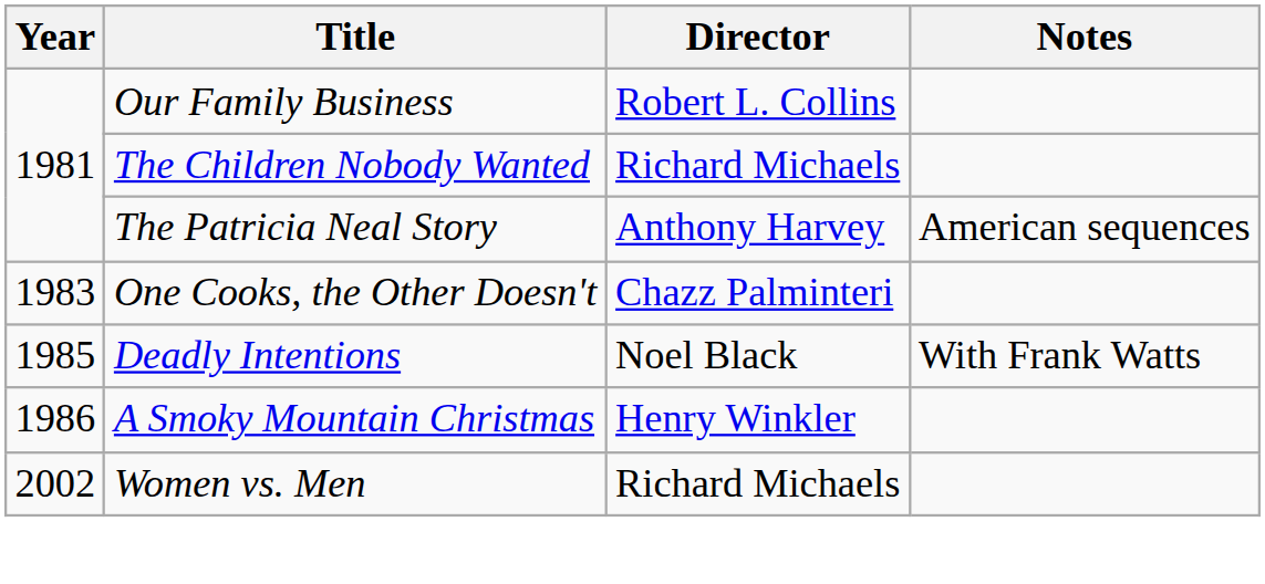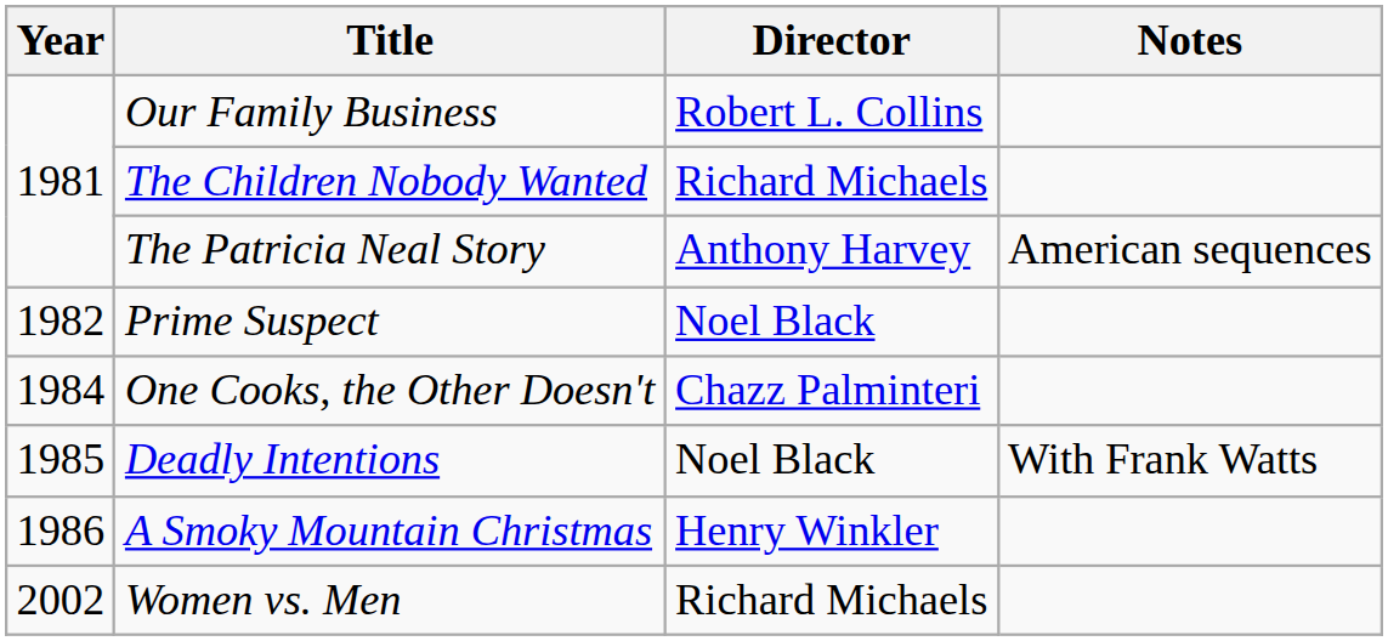+ row: 1982 | Prime Suspect | Noel Black
One Cooks, the Other Doesn't | Year: 1983 -> 1984
